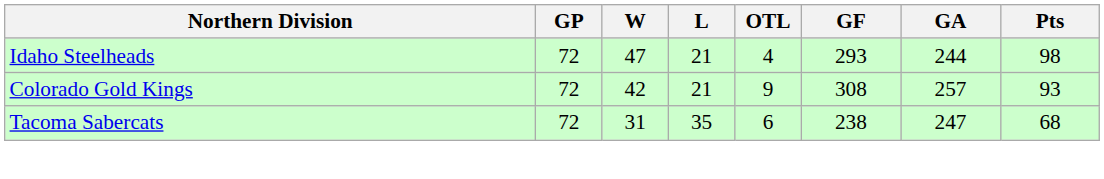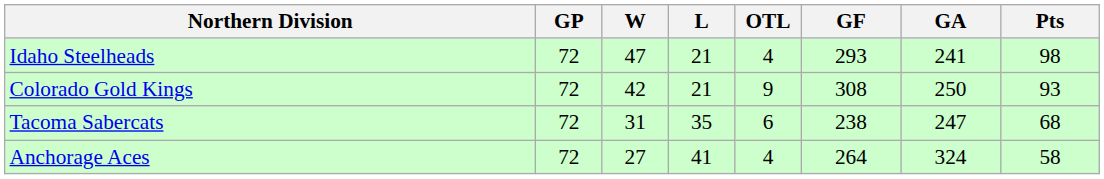Idaho Steelheads | GA: 244 -> 241
Colorado Gold Kings | GA: 257 -> 250
+ row: Anchorage Aces | 72 | 27 | 41 | 4 | 264 | 324 | 58
